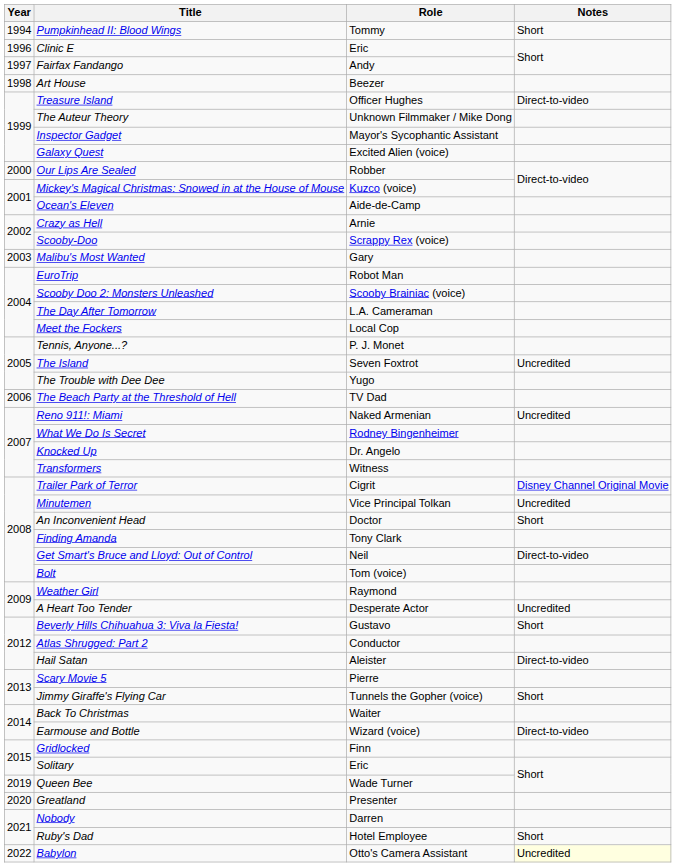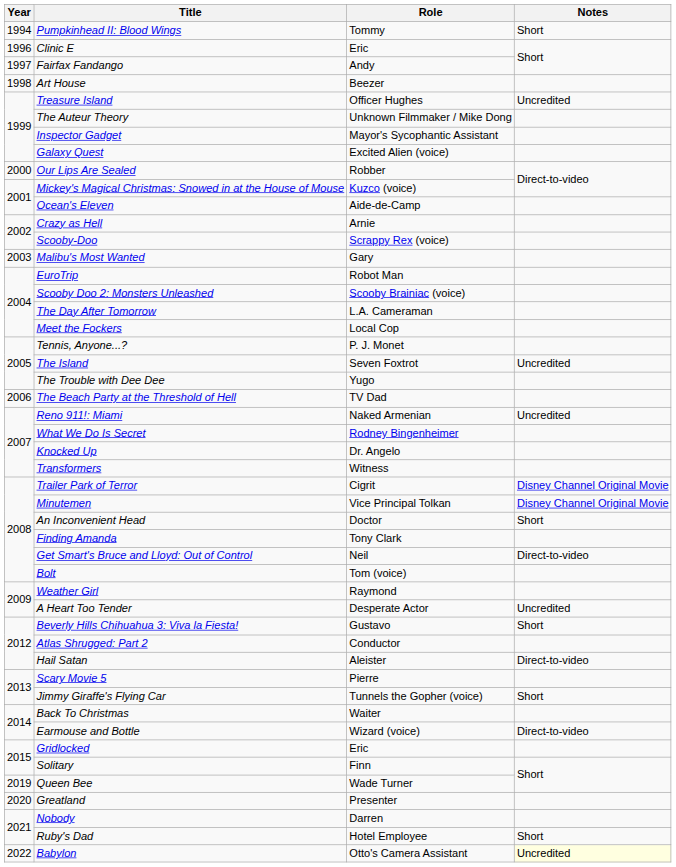Treasure Island | Notes: Direct-to-video -> Uncredited
Minutemen | Notes: Uncredited -> Disney Channel Original Movie
Gridlocked | Role: Finn -> Eric
Solitary | Role: Eric -> Finn
